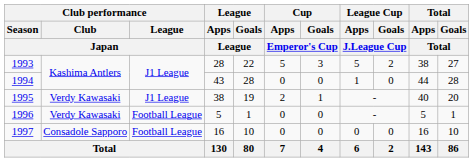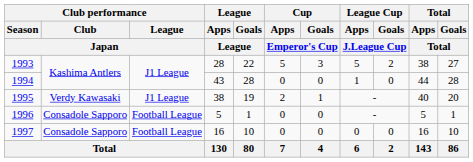1996 | Club performance / Club / Japan: Verdy Kawasaki -> Consadole Sapporo
